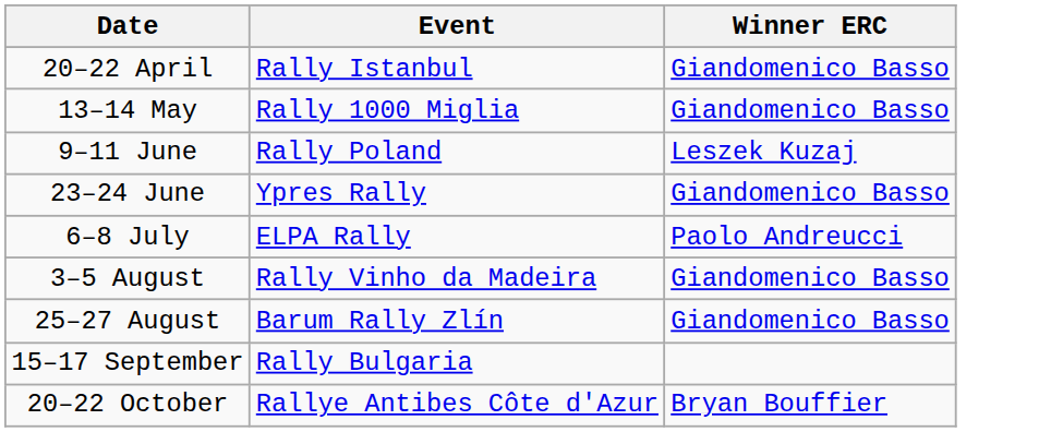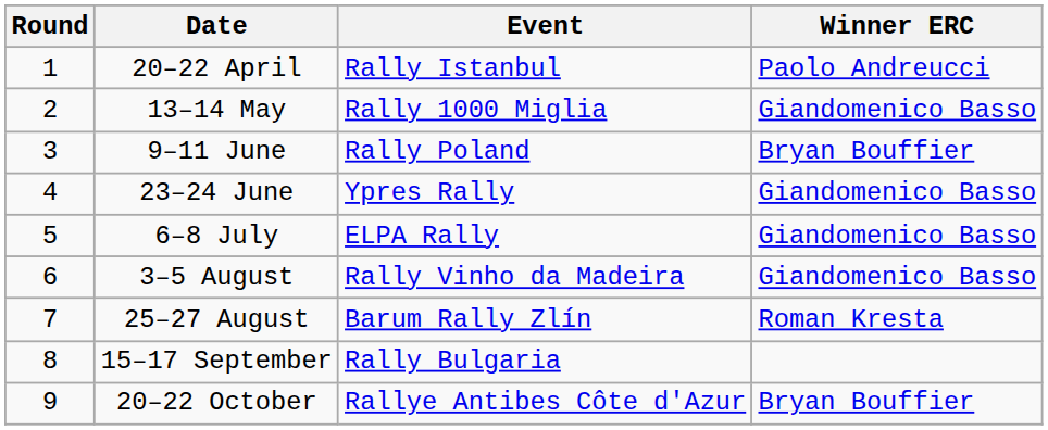+ column: Round | 1 | 2 | 3 | 4 | 5 | 6 | 7 | 8 | 9
20–22 April | Winner ERC: Giandomenico Basso -> Paolo Andreucci
9–11 June | Winner ERC: Leszek Kuzaj -> Bryan Bouffier
6–8 July | Winner ERC: Paolo Andreucci -> Giandomenico Basso
25–27 August | Winner ERC: Giandomenico Basso -> Roman Kresta
